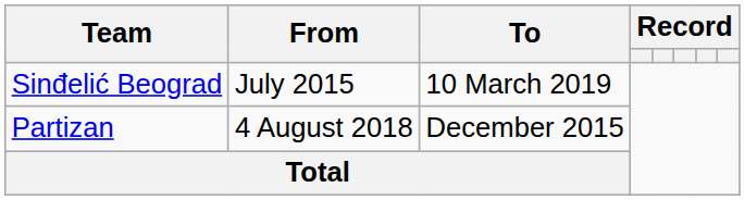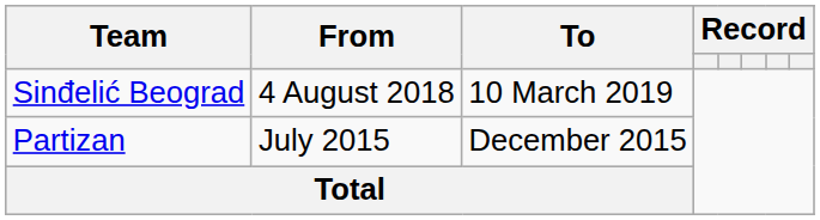Sinđelić Beograd | From: July 2015 -> 4 August 2018
Partizan | From: 4 August 2018 -> July 2015
